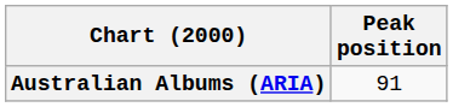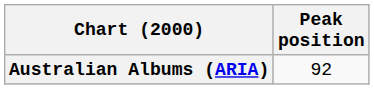Australian Albums (ARIA) | Peak position: 91 -> 92
